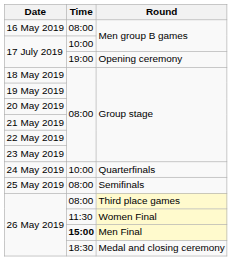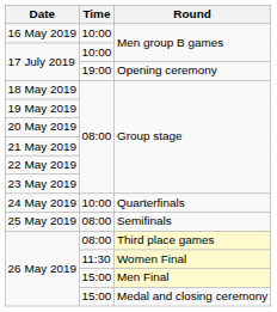16 May 2019 | Time: 08:00 -> 10:00
26 May 2019 / Men Final | Time: bold -> normal
26 May 2019 / Medal and closing ceremony | Time: 18:30 -> 15:00
